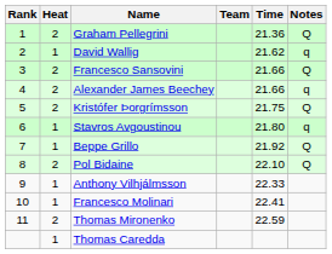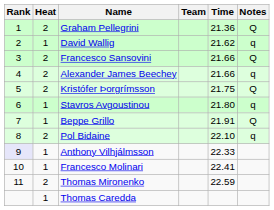Beppe Grillo | Time: 21.92 -> 21.91
Pol Bidaine | Notes: Q -> q
Anthony Vilhjálmsson | Rank: no background -> lavender background
